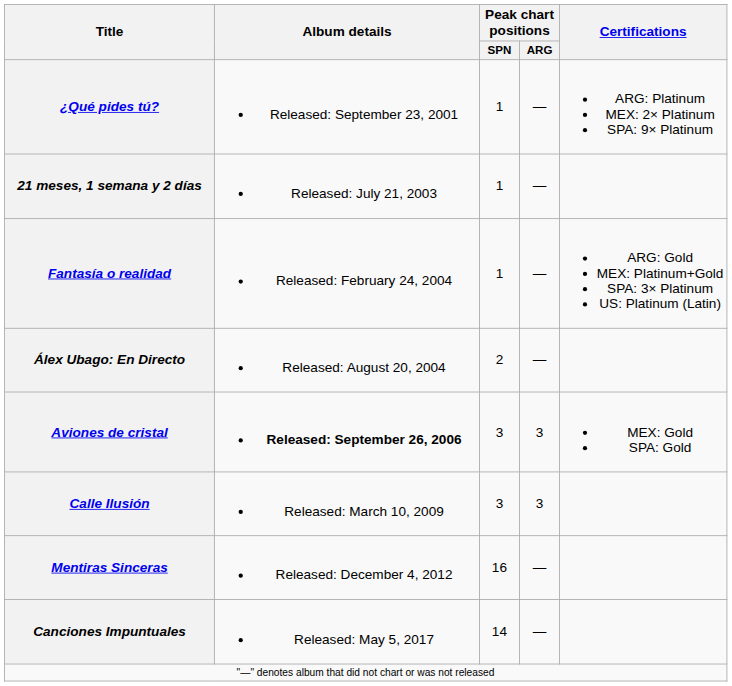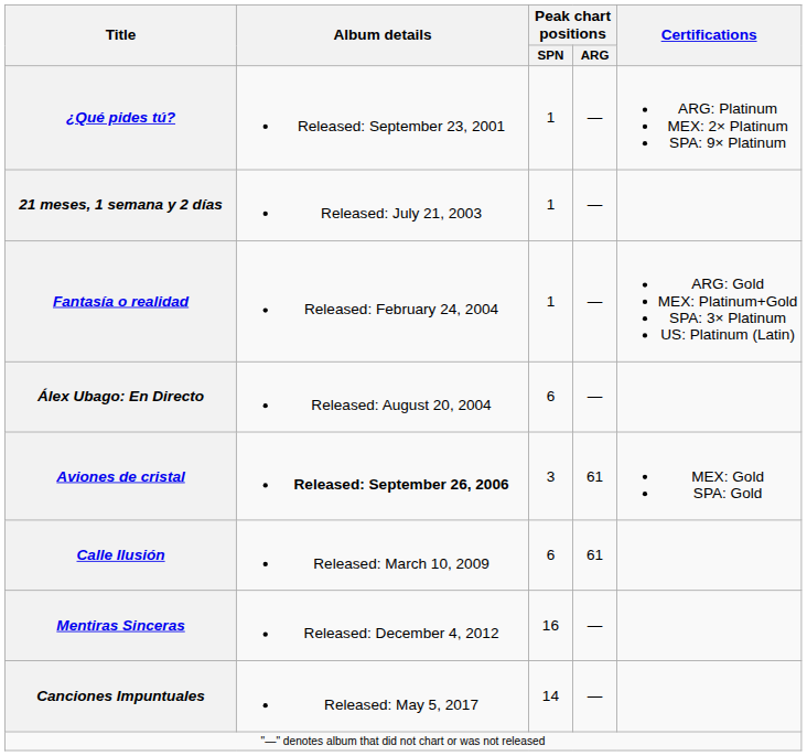Álex Ubago: En Directo | Peak chart positions / SPN: 2 -> 6
Aviones de cristal | Peak chart positions / ARG: 3 -> 61
Calle Ilusión | Peak chart positions / SPN: 3 -> 6
Calle Ilusión | Peak chart positions / ARG: 3 -> 61
